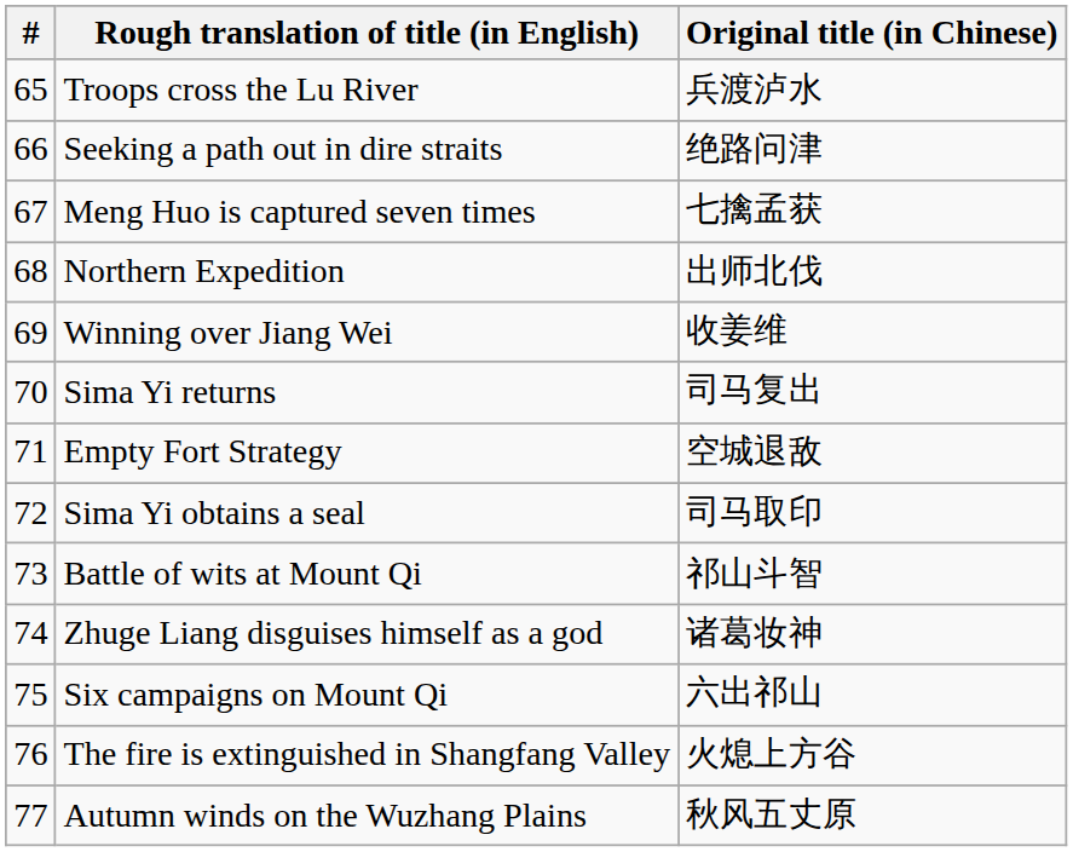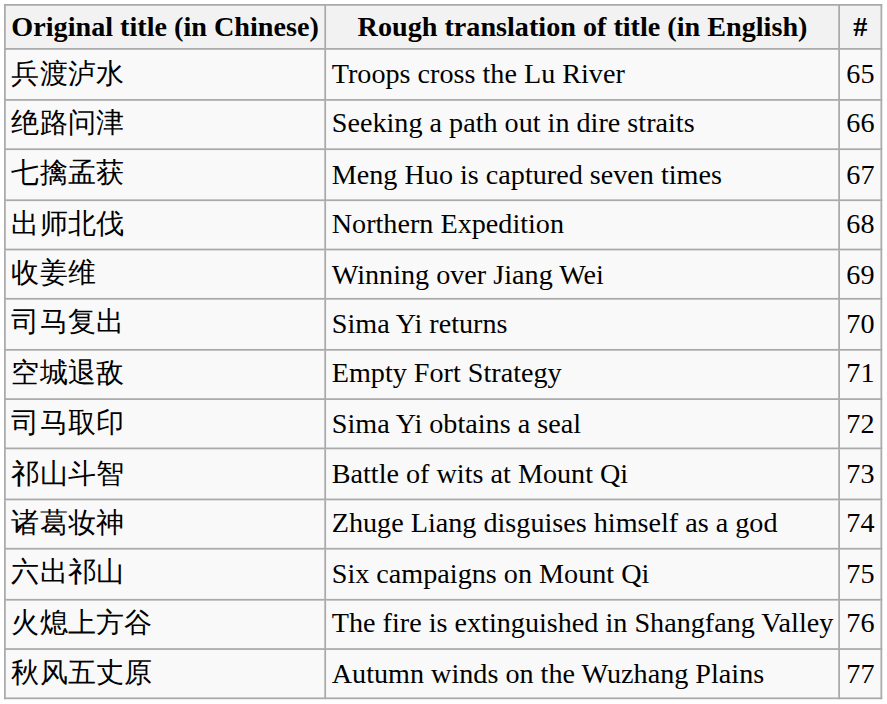columns swapped: # <-> Original title (in Chinese)
